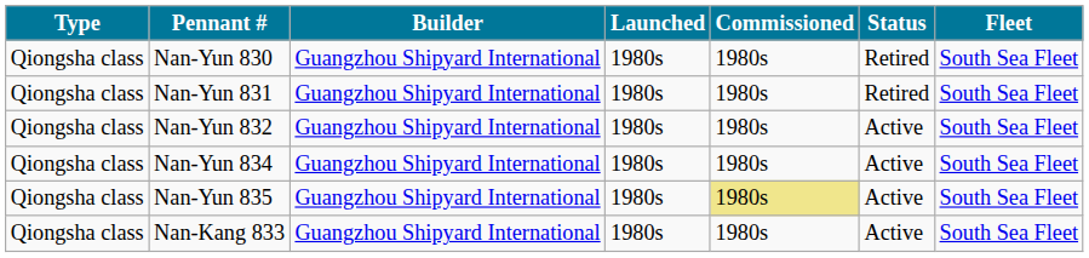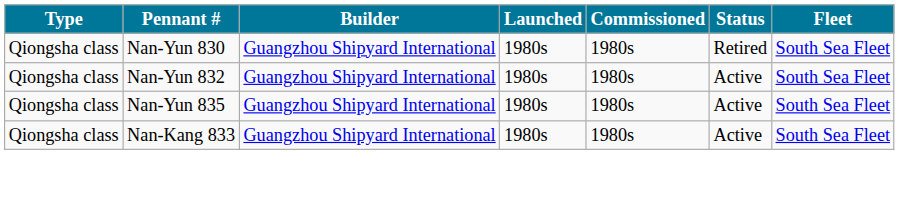- row: Qiongsha class | Nan-Yun 831 | Guangzhou Shipyard International | 1980s | 1980s | Retired | South Sea Fleet
- row: Qiongsha class | Nan-Yun 834 | Guangzhou Shipyard International | 1980s | 1980s | Active | South Sea Fleet
Nan-Yun 835 | Commissioned: khaki background -> no background
